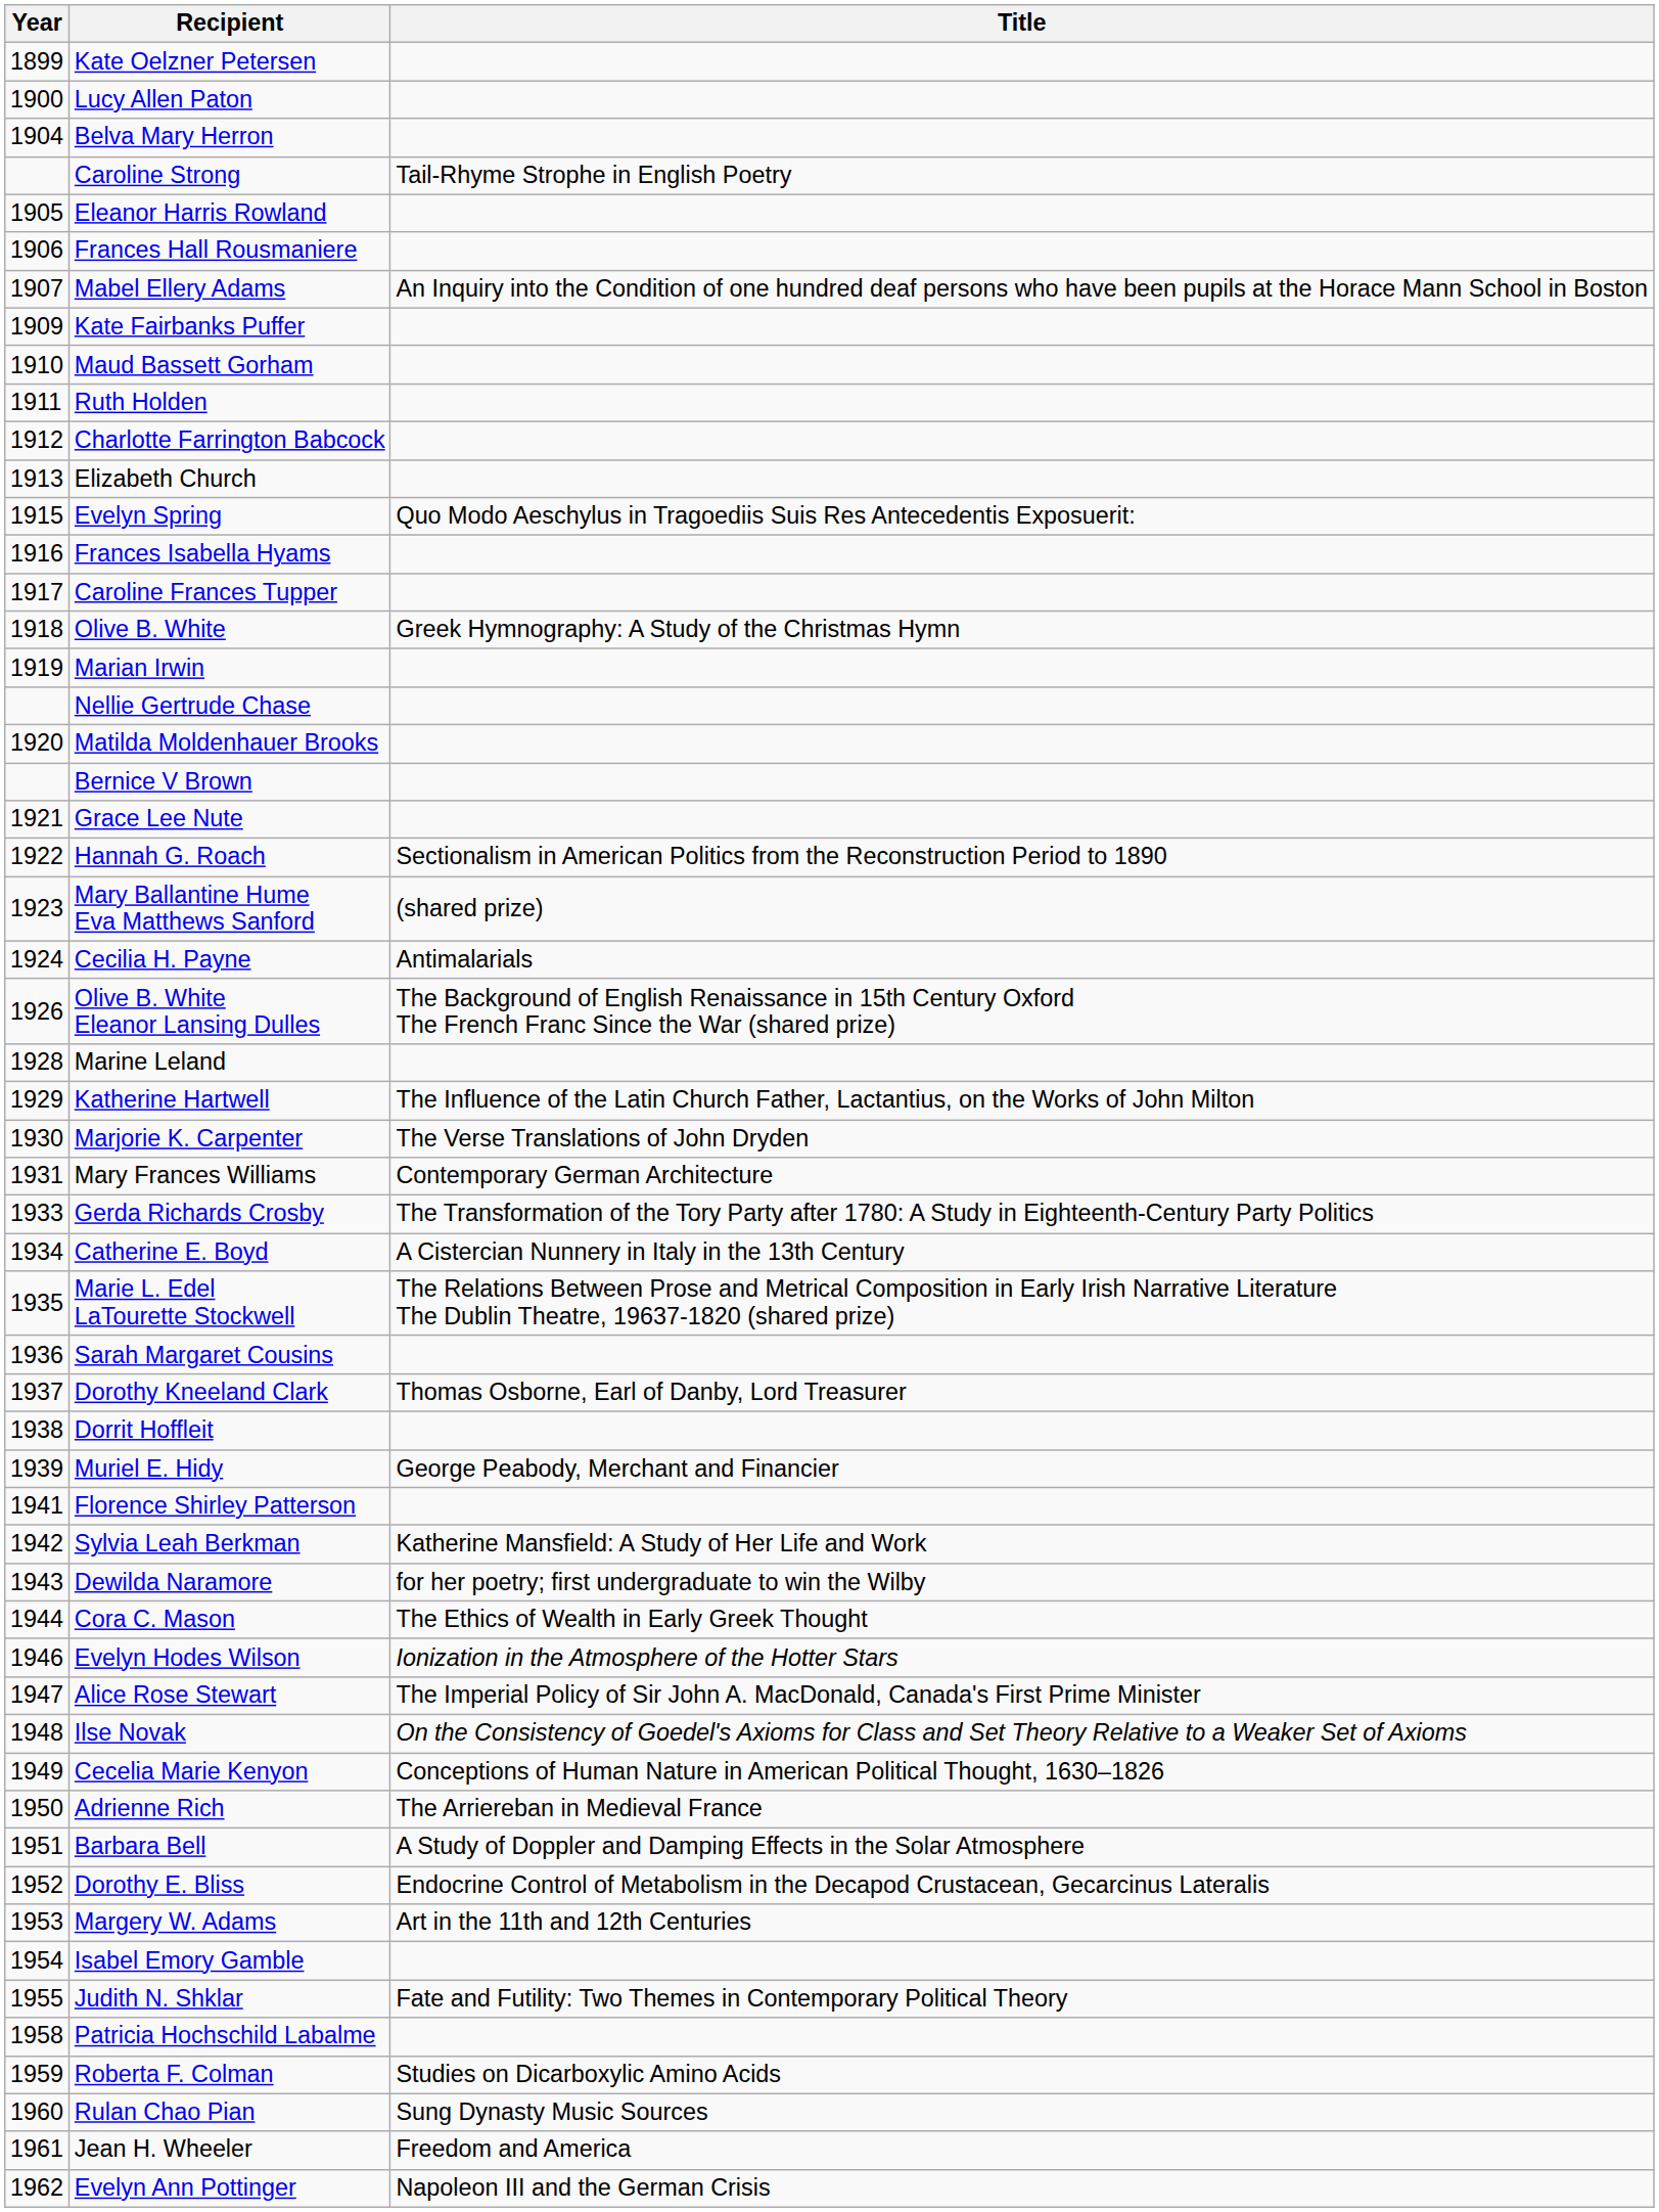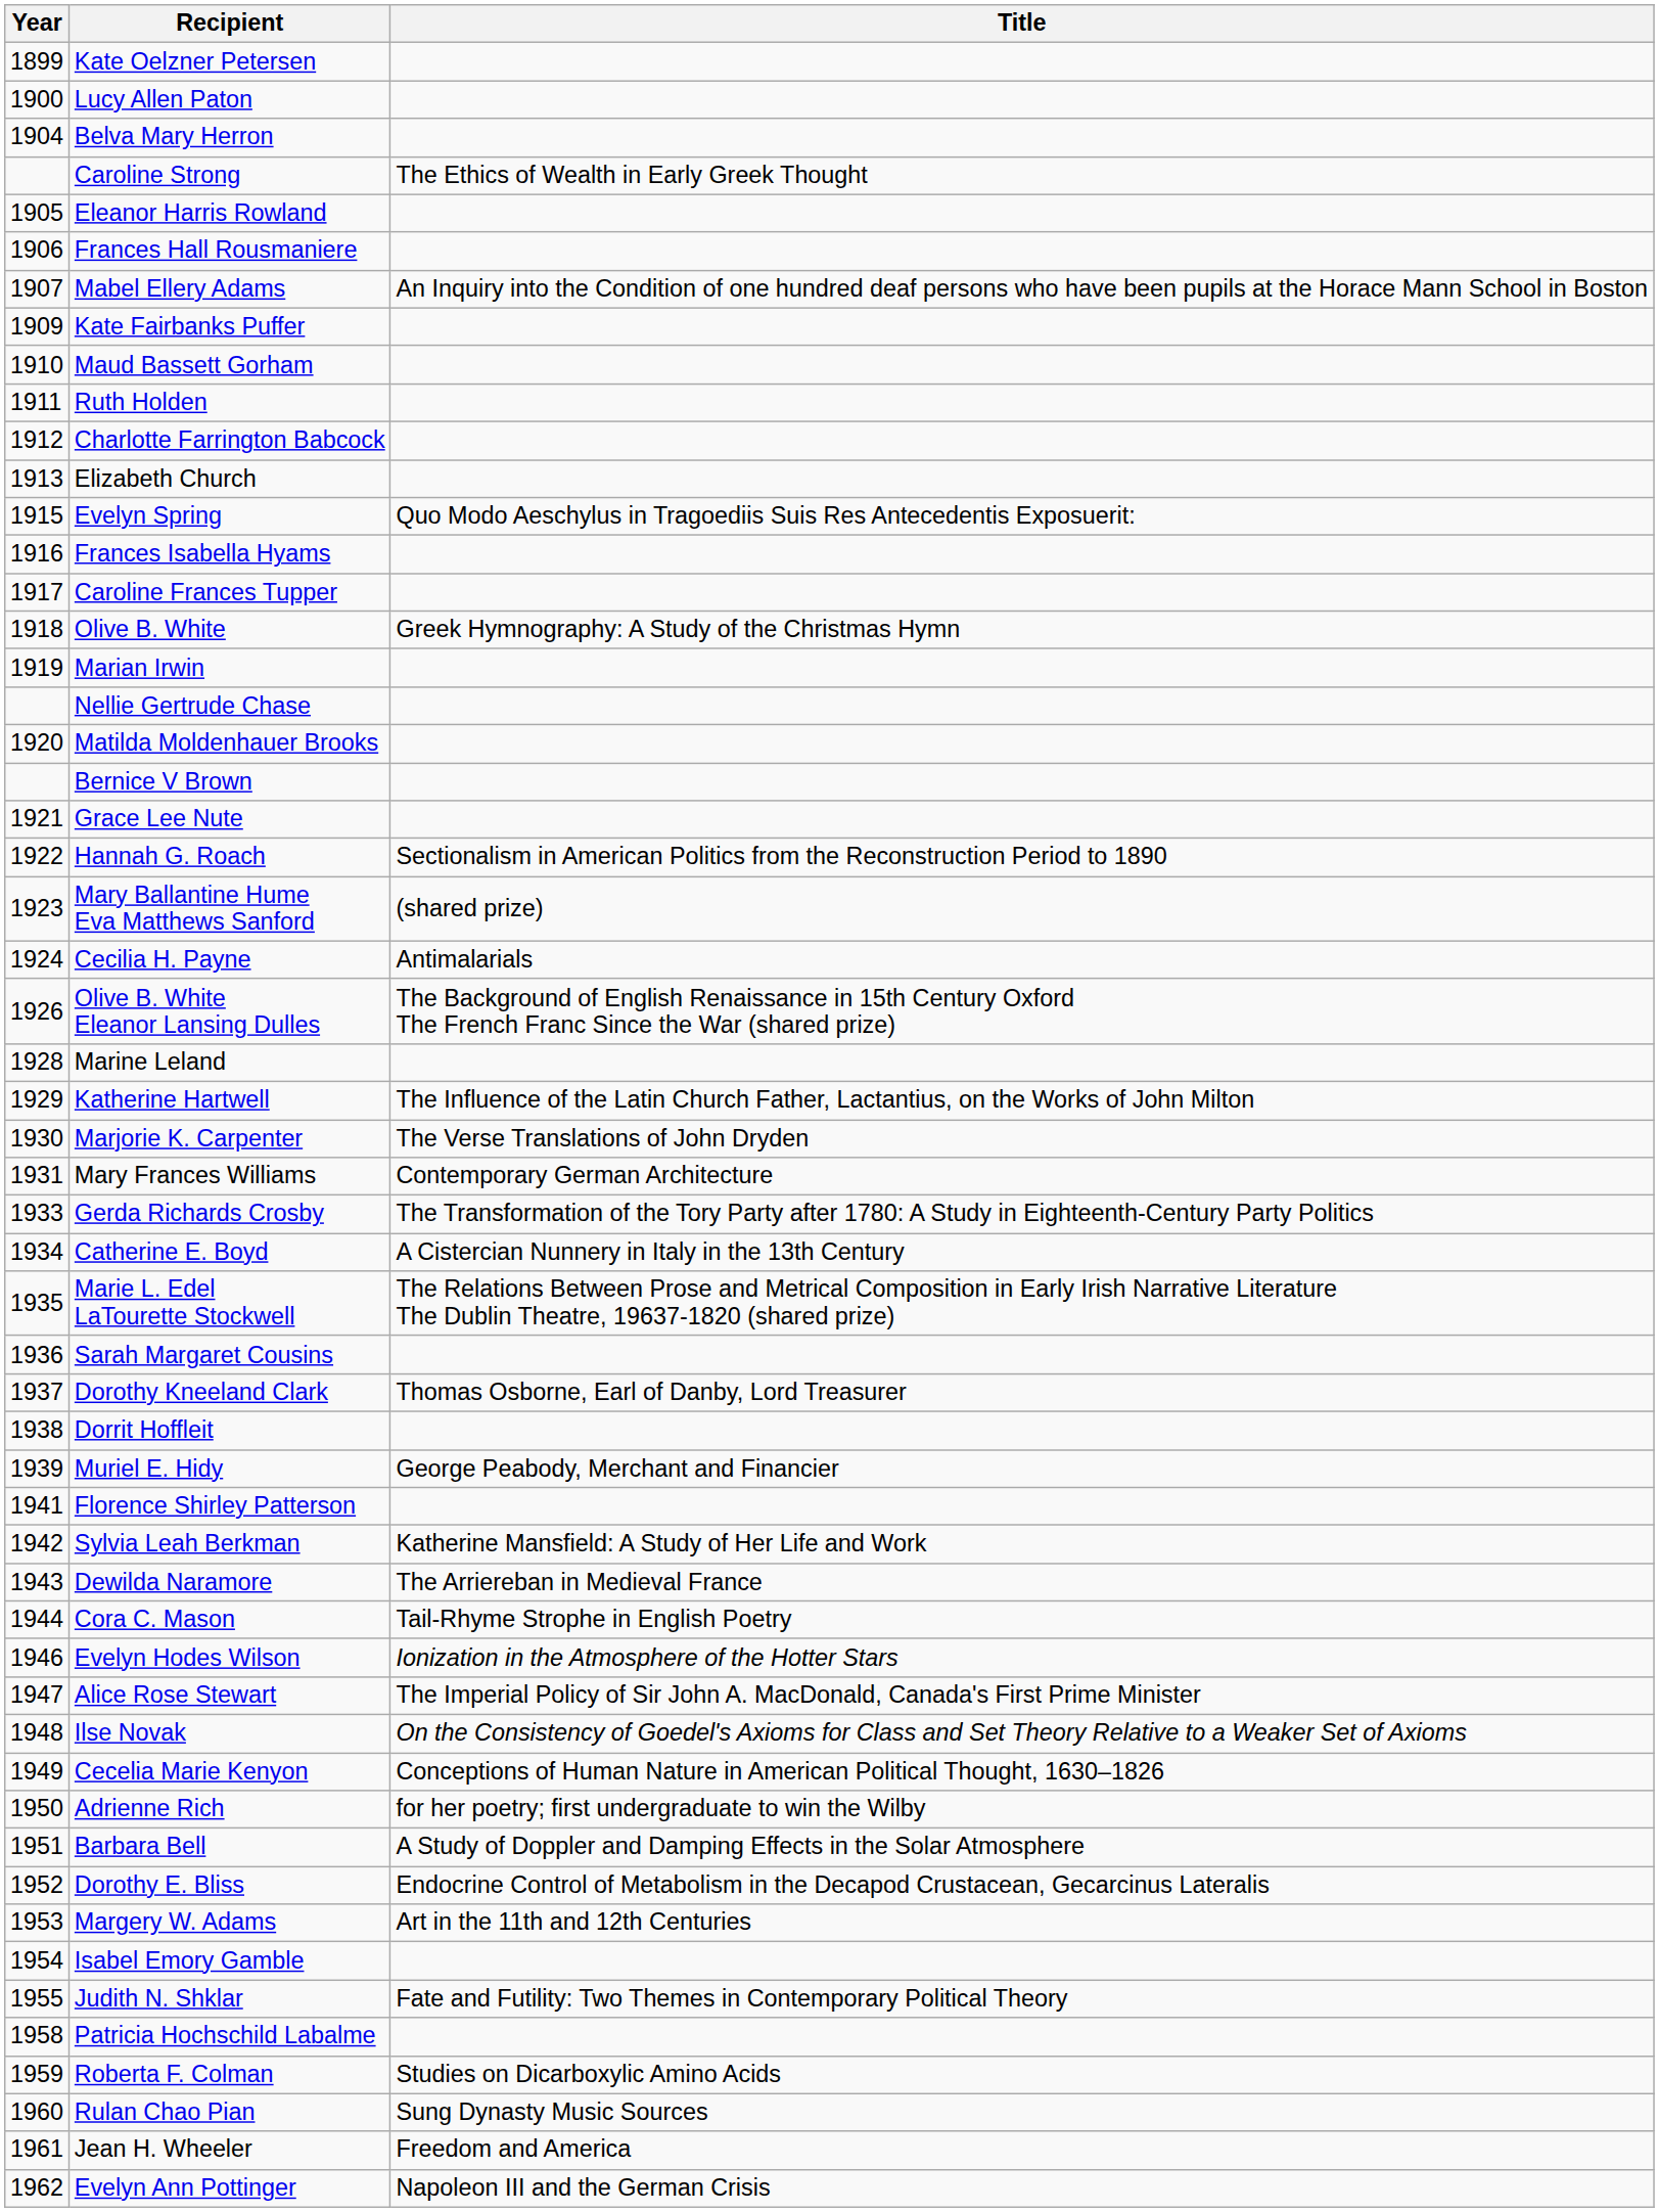Caroline Strong | Title: Tail-Rhyme Strophe in English Poetry -> The Ethics of Wealth in Early Greek Thought
Dewilda Naramore | Title: for her poetry; first undergraduate to win the Wilby -> The Arriereban in Medieval France
Cora C. Mason | Title: The Ethics of Wealth in Early Greek Thought -> Tail-Rhyme Strophe in English Poetry
Adrienne Rich | Title: The Arriereban in Medieval France -> for her poetry; first undergraduate to win the Wilby
